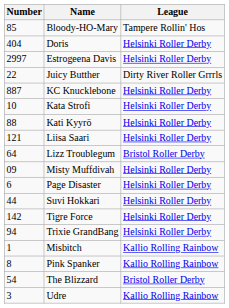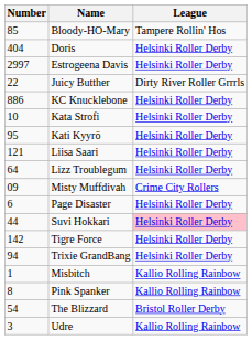KC Knucklebone | Number: 887 -> 886
Kati Kyyrö | Number: 88 -> 95
Lizz Troublegum | League: Bristol Roller Derby -> Helsinki Roller Derby
Misty Muffdivah | League: Helsinki Roller Derby -> Crime City Rollers
Suvi Hokkari | League: no background -> pink background
